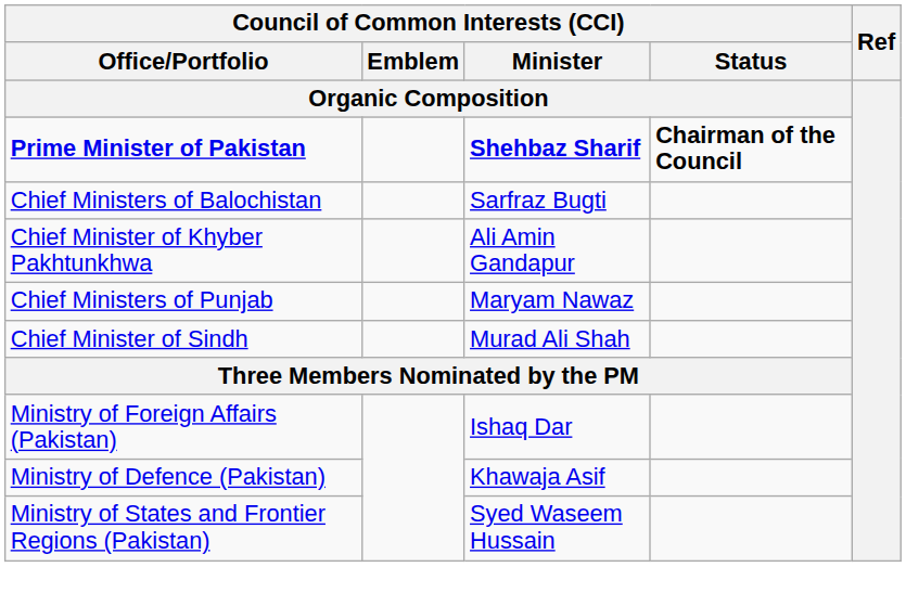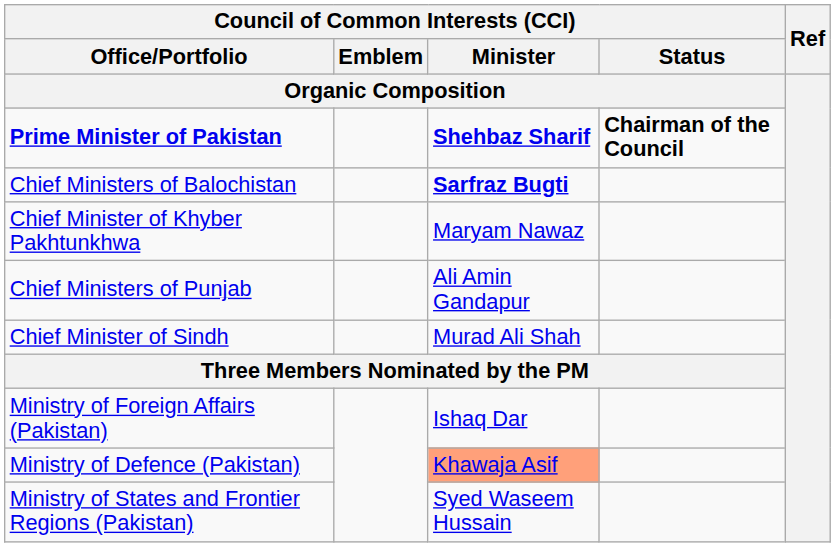Chief Ministers of Balochistan | column 3: normal -> bold
Chief Minister of Khyber Pakhtunkhwa | column 3: Ali Amin Gandapur -> Maryam Nawaz
Chief Ministers of Punjab | column 3: Maryam Nawaz -> Ali Amin Gandapur
Ministry of Defence (Pakistan) | column 3: no background -> lightsalmon background
